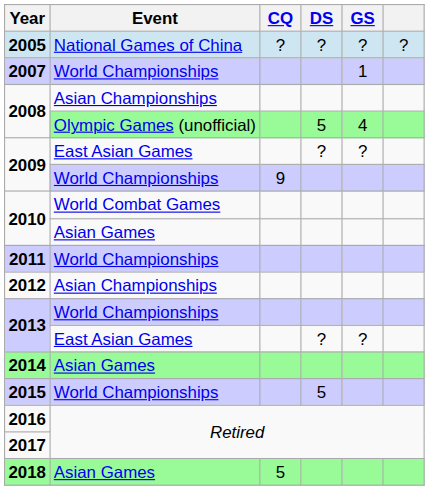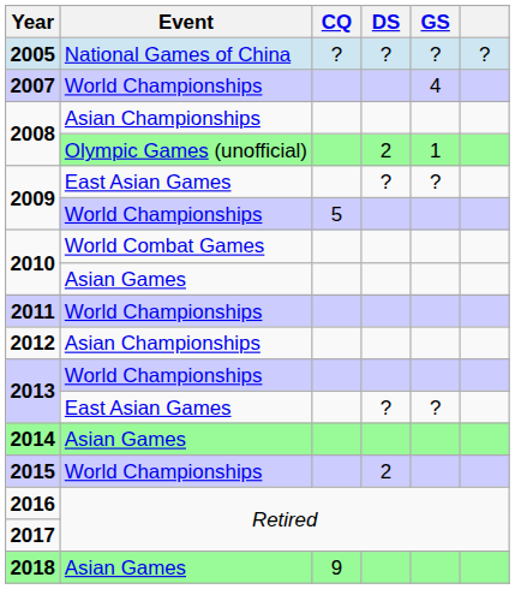2007 | GS: 1 -> 4
2008 / Olympic Games (unofficial) | DS: 5 -> 2
2008 / Olympic Games (unofficial) | GS: 4 -> 1
2009 / World Championships | CQ: 9 -> 5
2015 | DS: 5 -> 2
2018 | CQ: 5 -> 9
